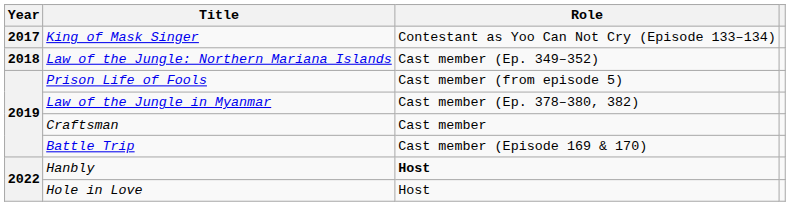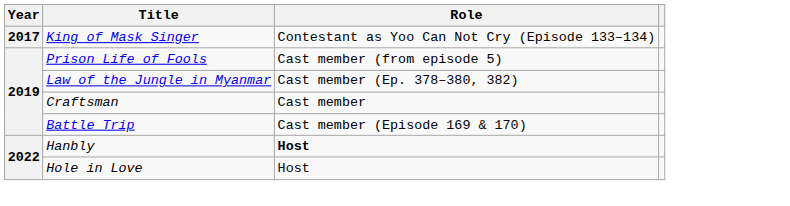- row: 2018 | Law of the Jungle: Northern Mariana Islands | Cast member (Ep. 349–352)
